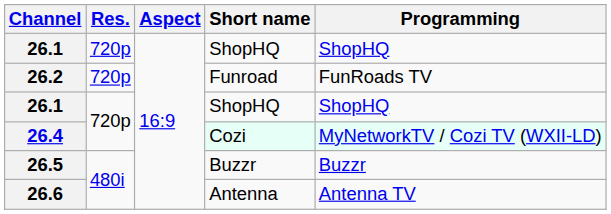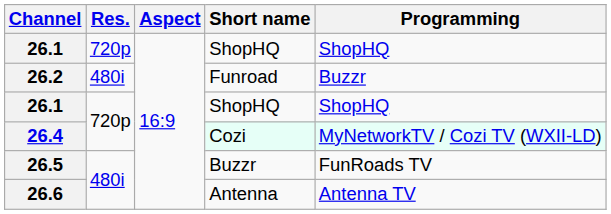26.2 | Res.: 720p -> 480i
26.2 | Programming: FunRoads TV -> Buzzr
26.5 | Programming: Buzzr -> FunRoads TV
